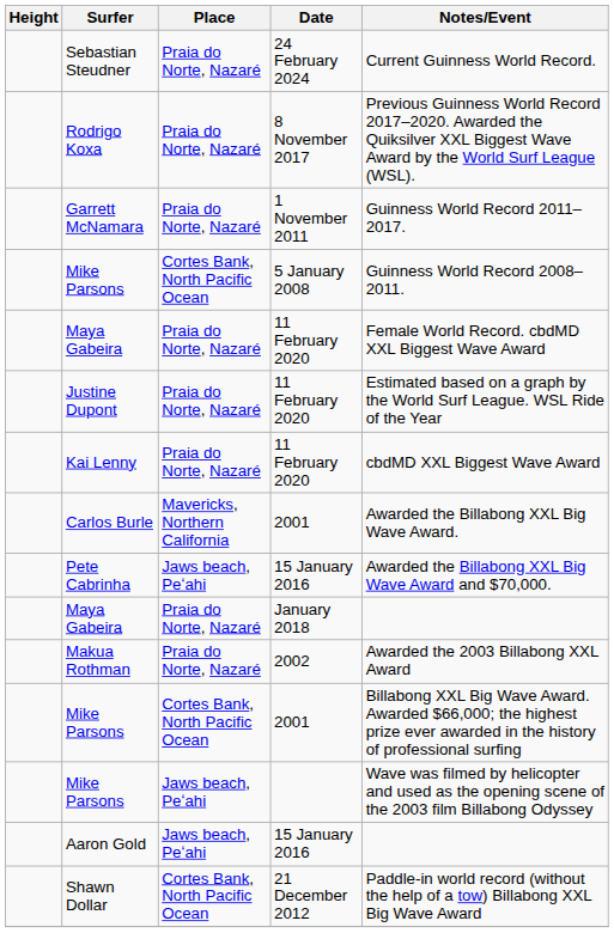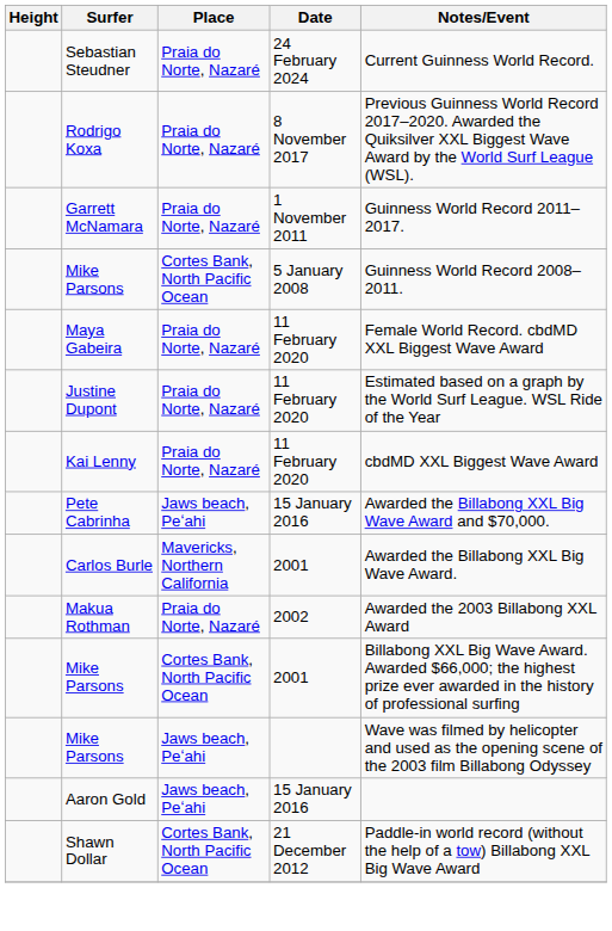rows swapped: Pete Cabrinha <-> Carlos Burle
- row: Maya Gabeira | Praia do Norte, Nazaré | January 2018
